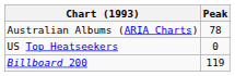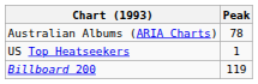US Top Heatseekers | Peak: 0 -> 1
